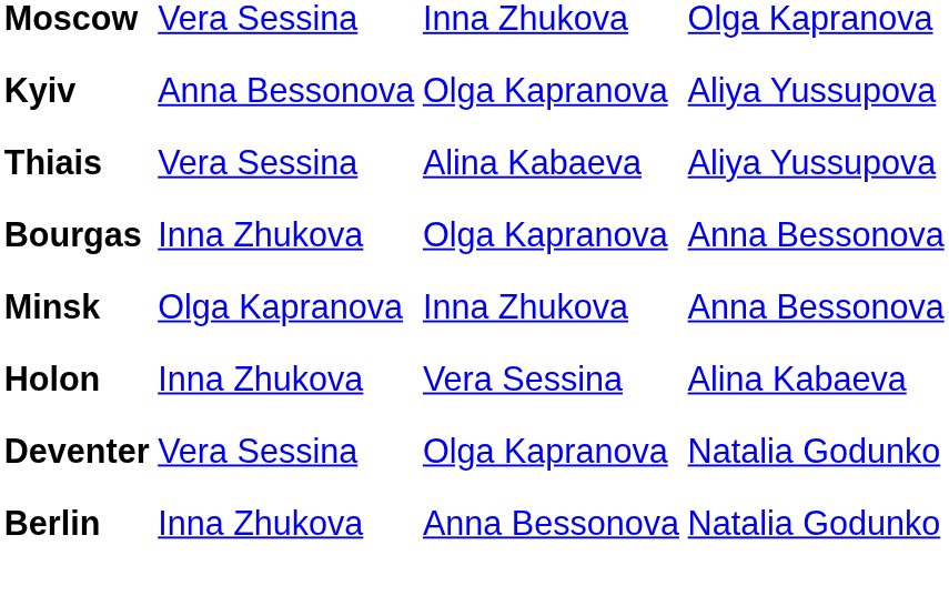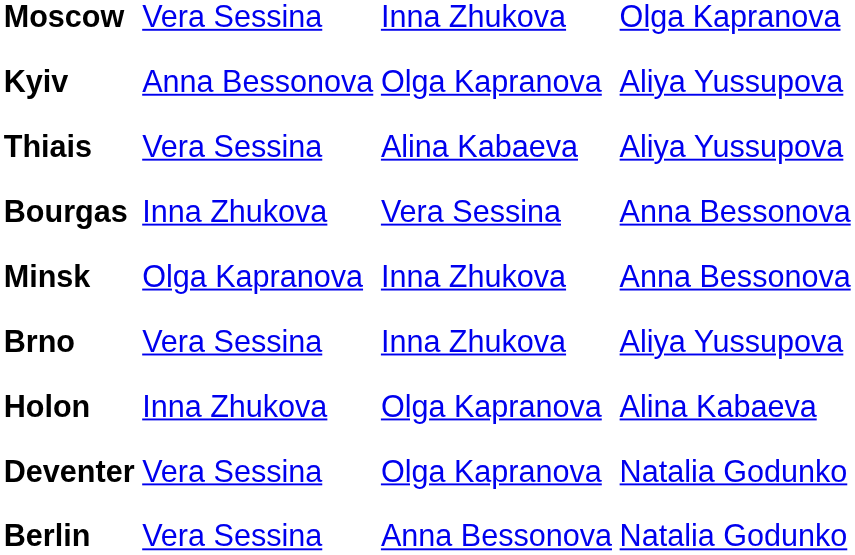Bourgas | column 3: Olga Kapranova -> Vera Sessina
+ row: Brno | Vera Sessina | Inna Zhukova | Aliya Yussupova
Holon | column 3: Vera Sessina -> Olga Kapranova
Berlin | column 2: Inna Zhukova -> Vera Sessina
